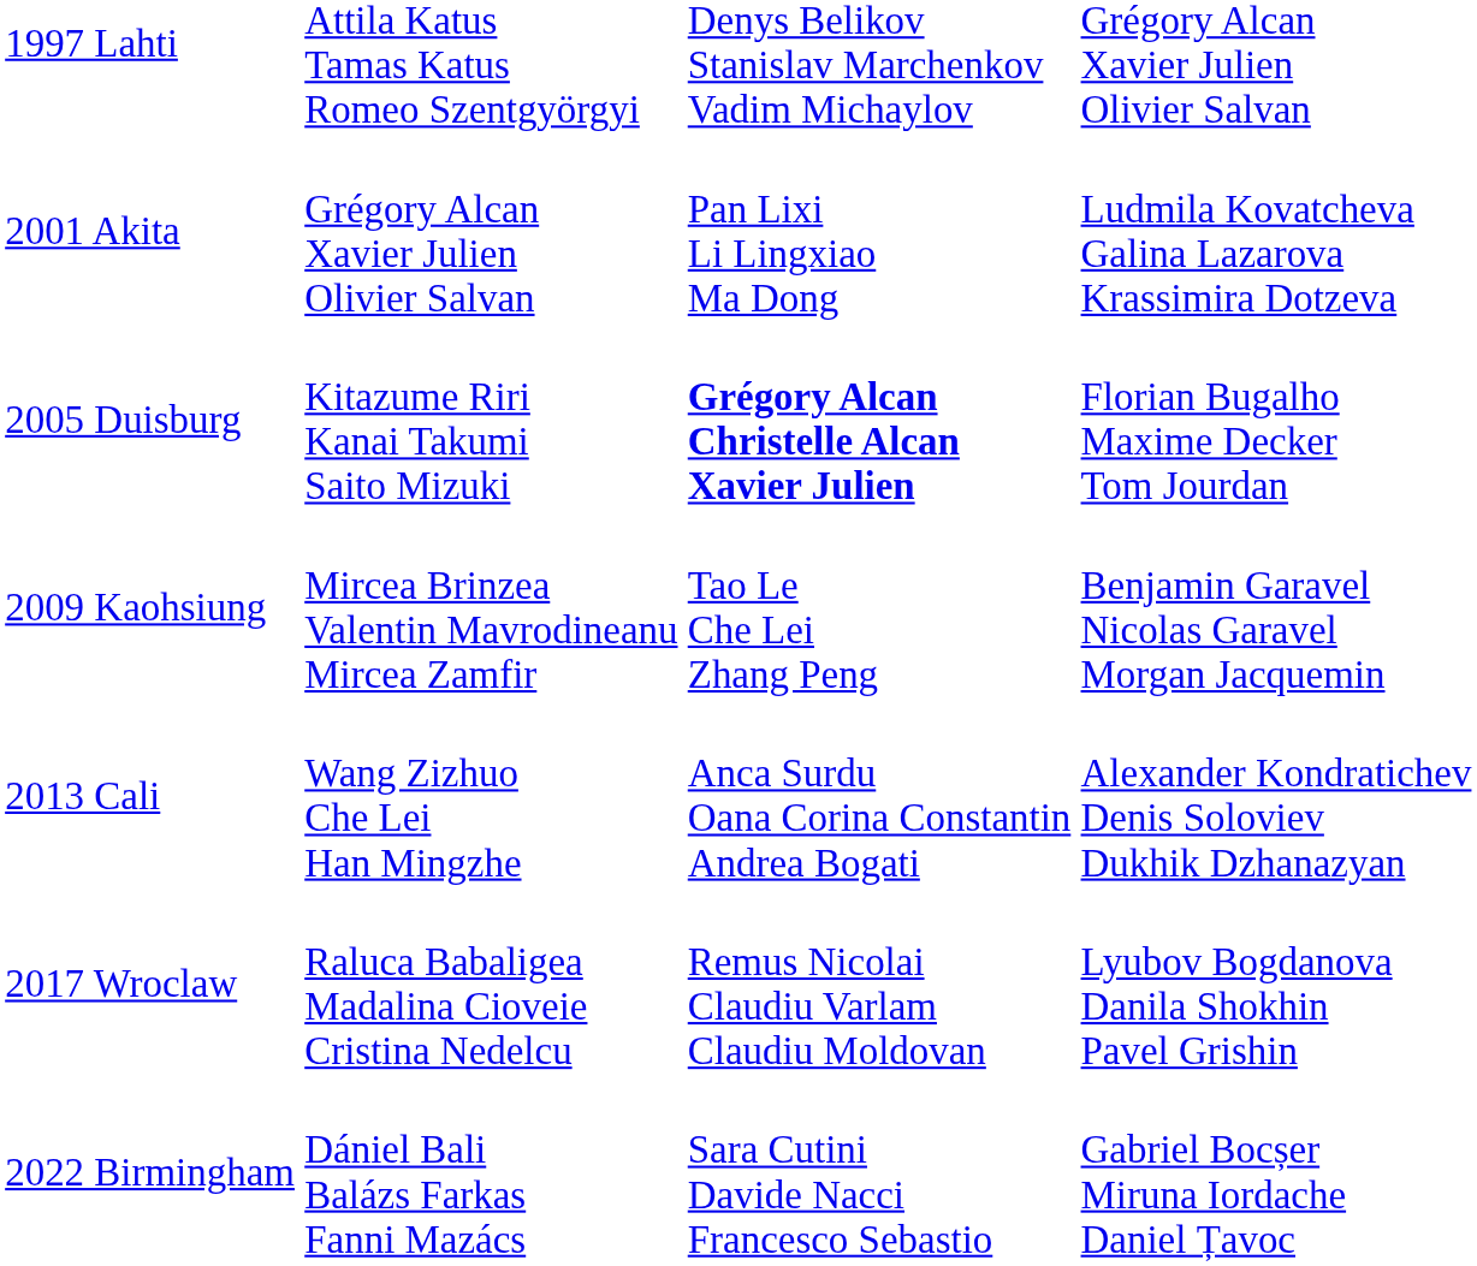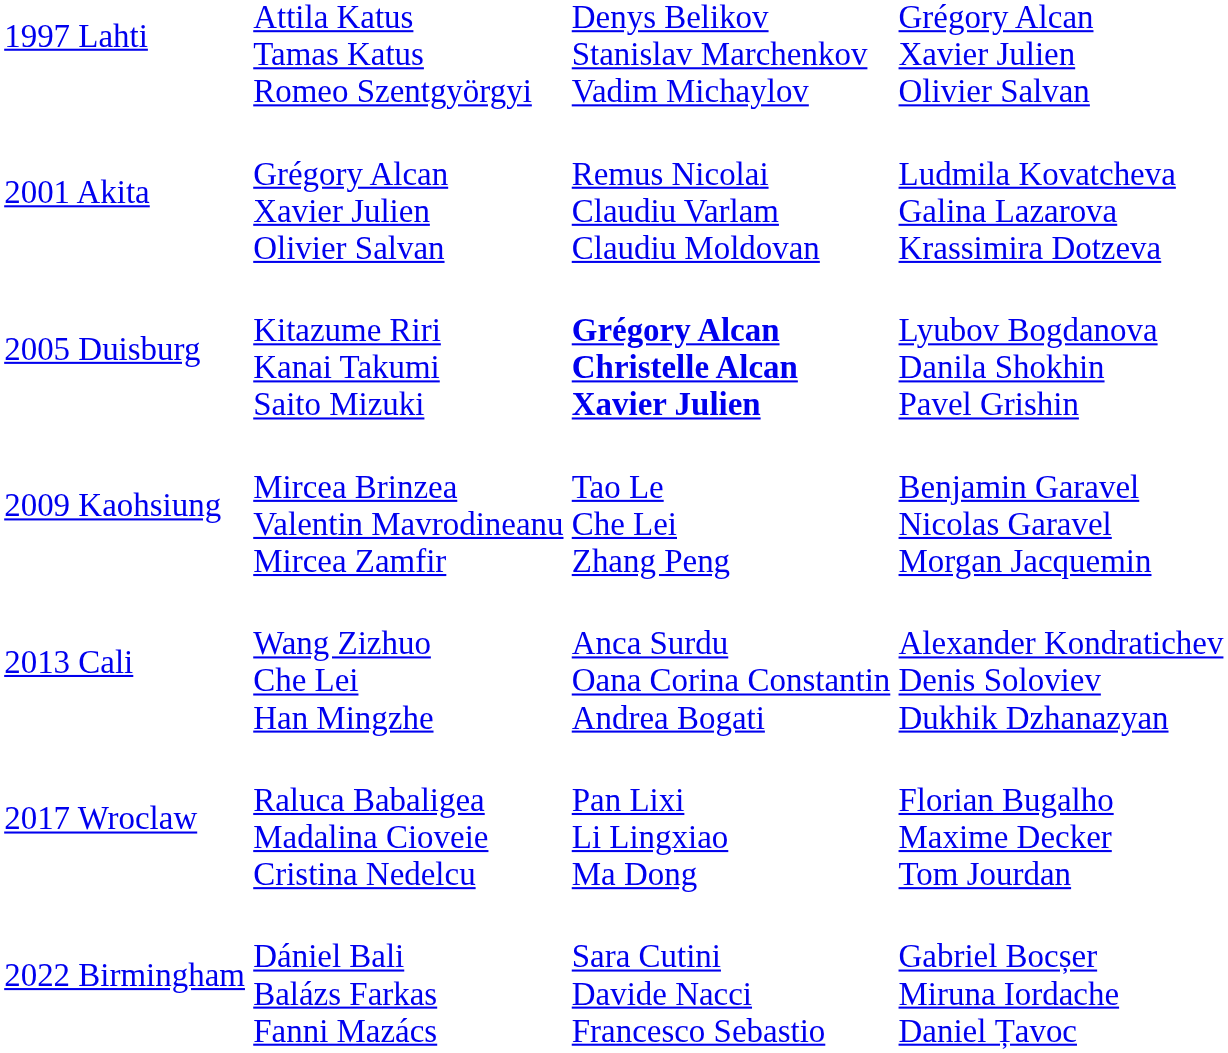2001 Akita | column 3: Pan Lixi Li Lingxiao Ma Dong -> Remus Nicolai Claudiu Varlam Claudiu Moldovan
2005 Duisburg | column 4: Florian Bugalho Maxime Decker Tom Jourdan -> Lyubov Bogdanova Danila Shokhin Pavel Grishin
2017 Wroclaw | column 3: Remus Nicolai Claudiu Varlam Claudiu Moldovan -> Pan Lixi Li Lingxiao Ma Dong
2017 Wroclaw | column 4: Lyubov Bogdanova Danila Shokhin Pavel Grishin -> Florian Bugalho Maxime Decker Tom Jourdan
